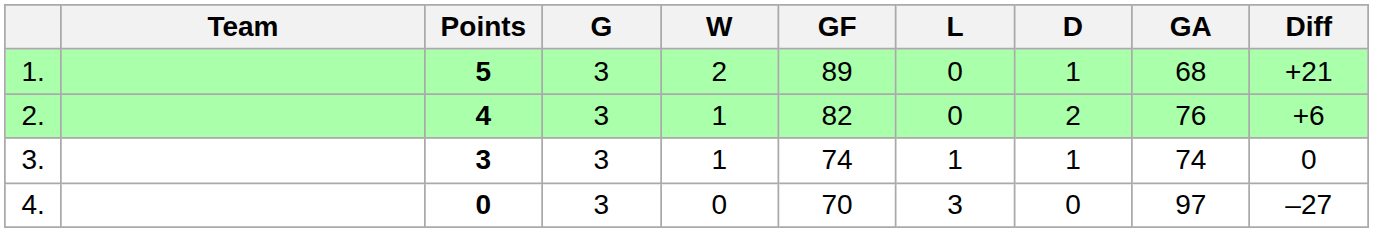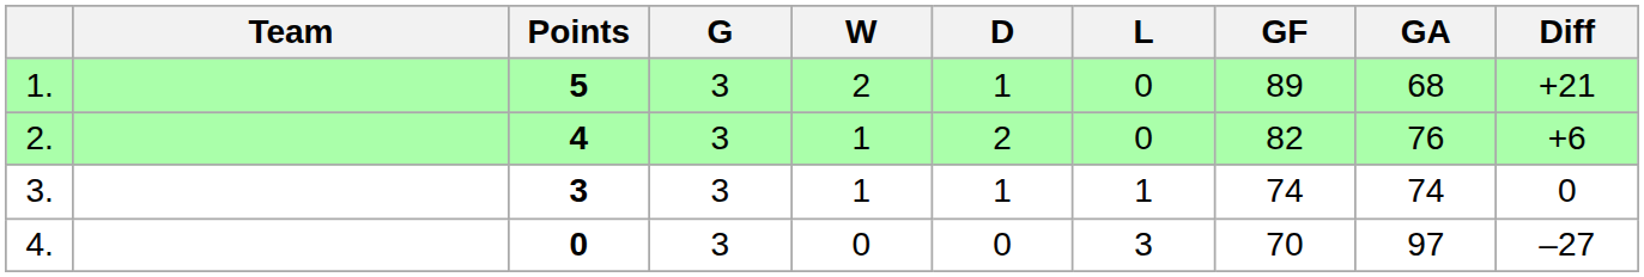columns swapped: D <-> GF
